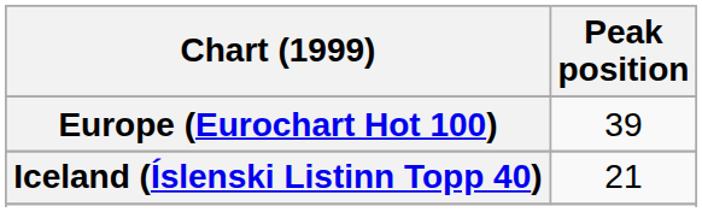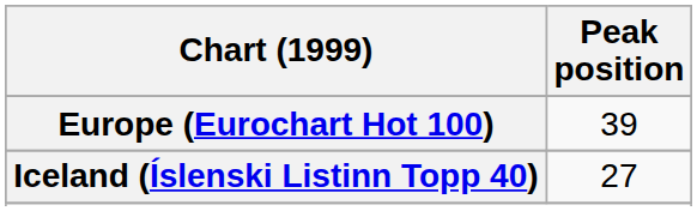Iceland (Íslenski Listinn Topp 40) | Peak position: 21 -> 27
